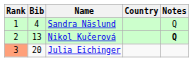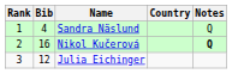Nikol Kučerová | Bib: 13 -> 16
Julia Eichinger | Rank: lightsalmon background -> no background
Julia Eichinger | Bib: 20 -> 12
